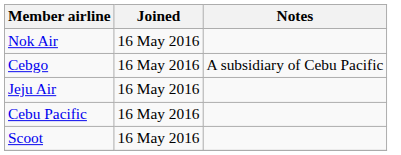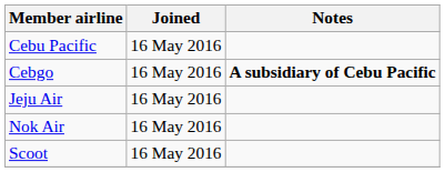rows swapped: Cebu Pacific <-> Nok Air
Cebgo | Notes: normal -> bold
